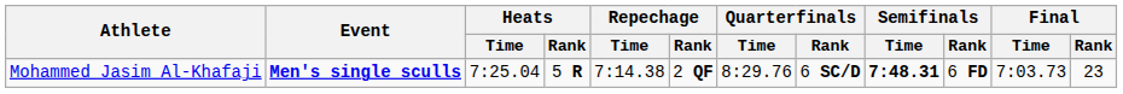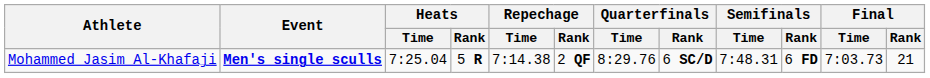Mohammed Jasim Al-Khafaji | Semifinals / Time: bold -> normal
Mohammed Jasim Al-Khafaji | Final / Rank: 23 -> 21
